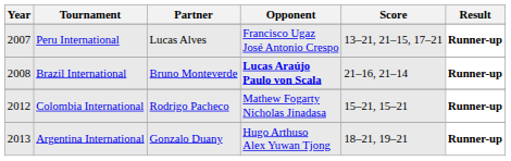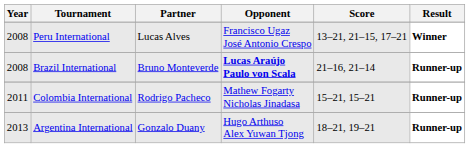Peru International | Year: 2007 -> 2008
Peru International | Result: Runner-up -> Winner
Colombia International | Year: 2012 -> 2011
